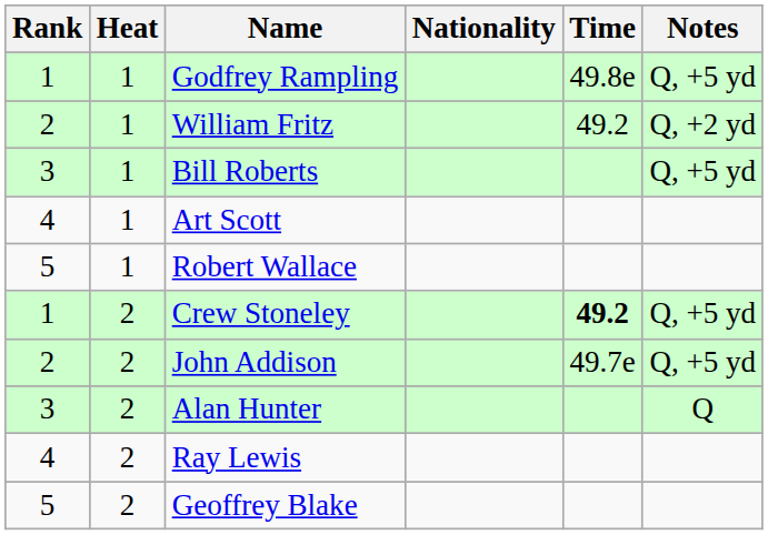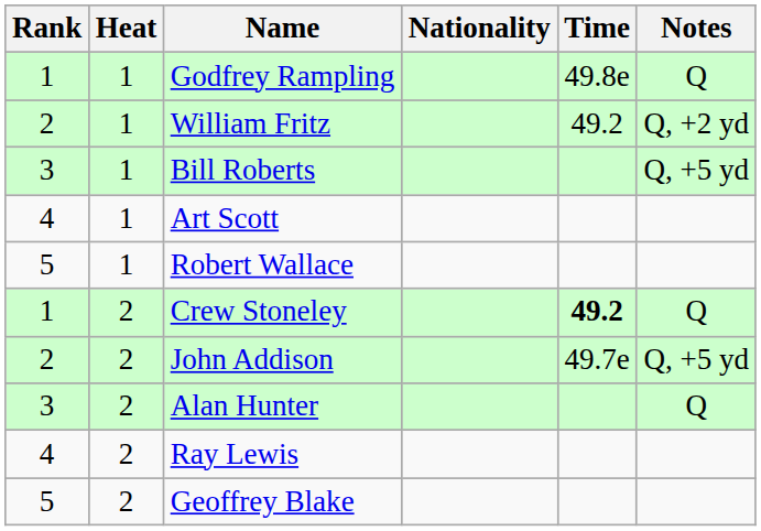Godfrey Rampling | Notes: Q, +5 yd -> Q
Crew Stoneley | Notes: Q, +5 yd -> Q
